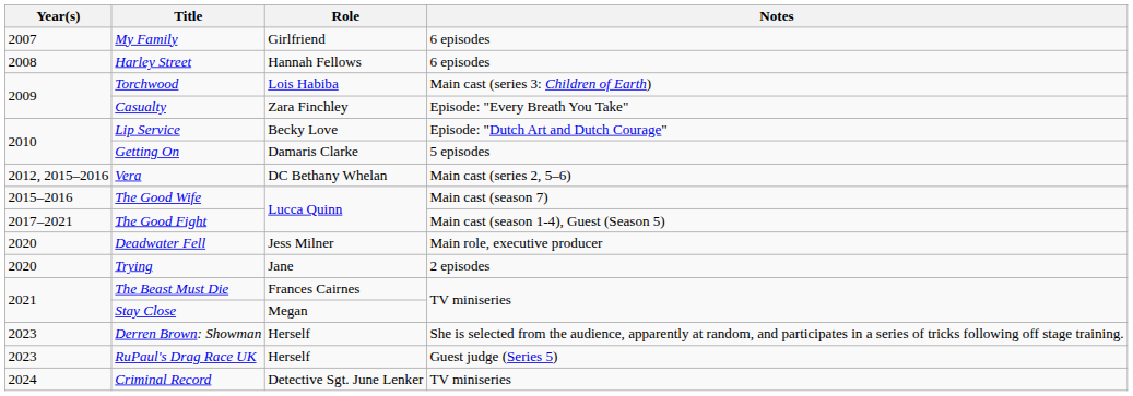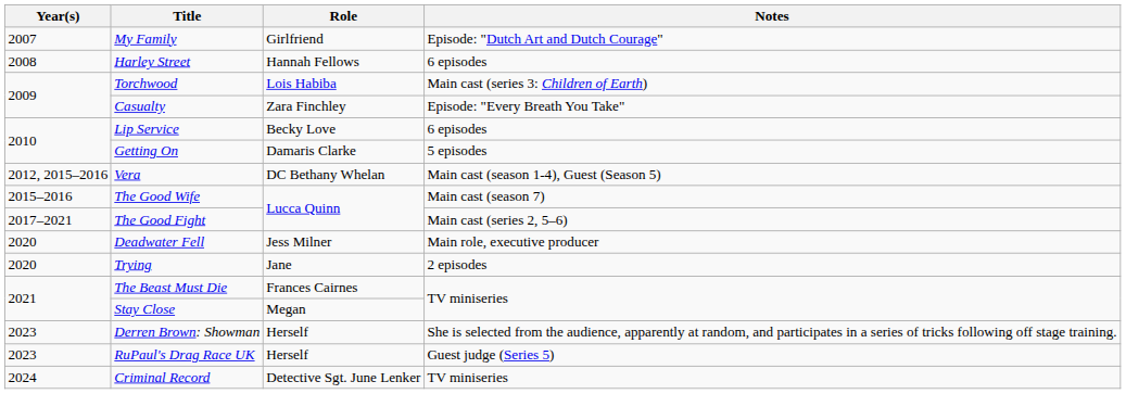My Family | Notes: 6 episodes -> Episode: "Dutch Art and Dutch Courage"
Lip Service | Notes: Episode: "Dutch Art and Dutch Courage" -> 6 episodes
Vera | Notes: Main cast (series 2, 5–6) -> Main cast (season 1-4), Guest (Season 5)
The Good Fight | Notes: Main cast (season 1-4), Guest (Season 5) -> Main cast (series 2, 5–6)
